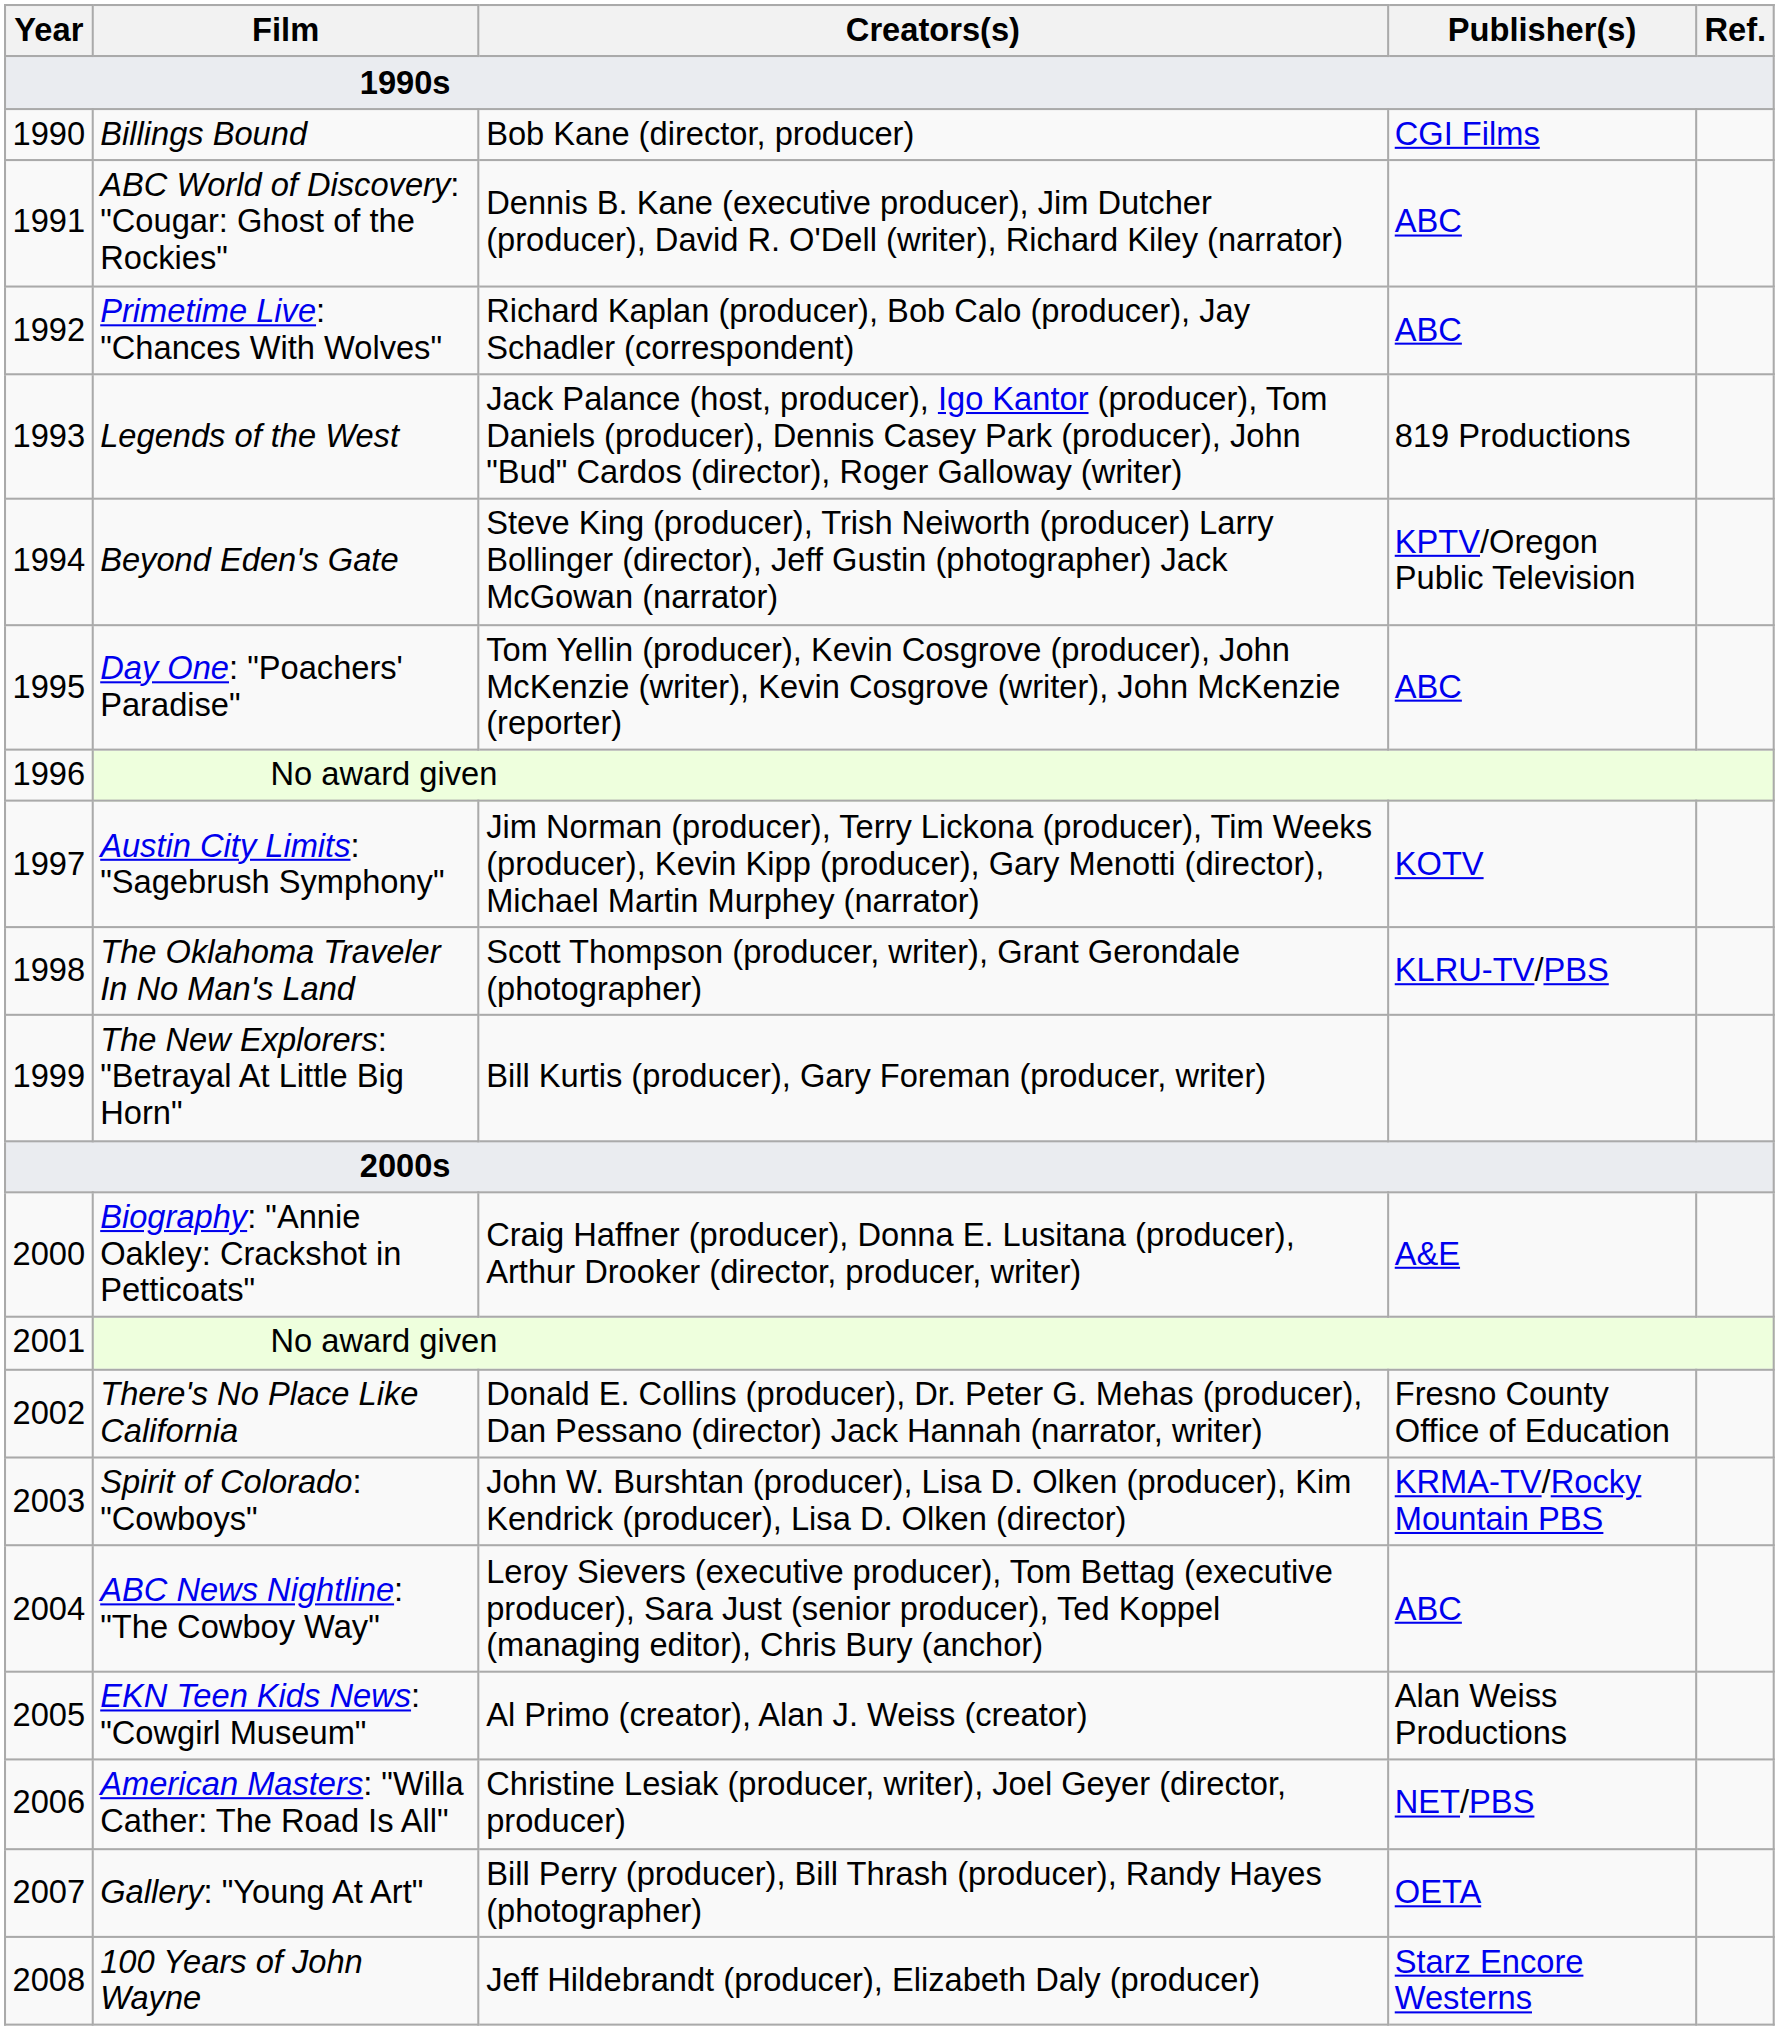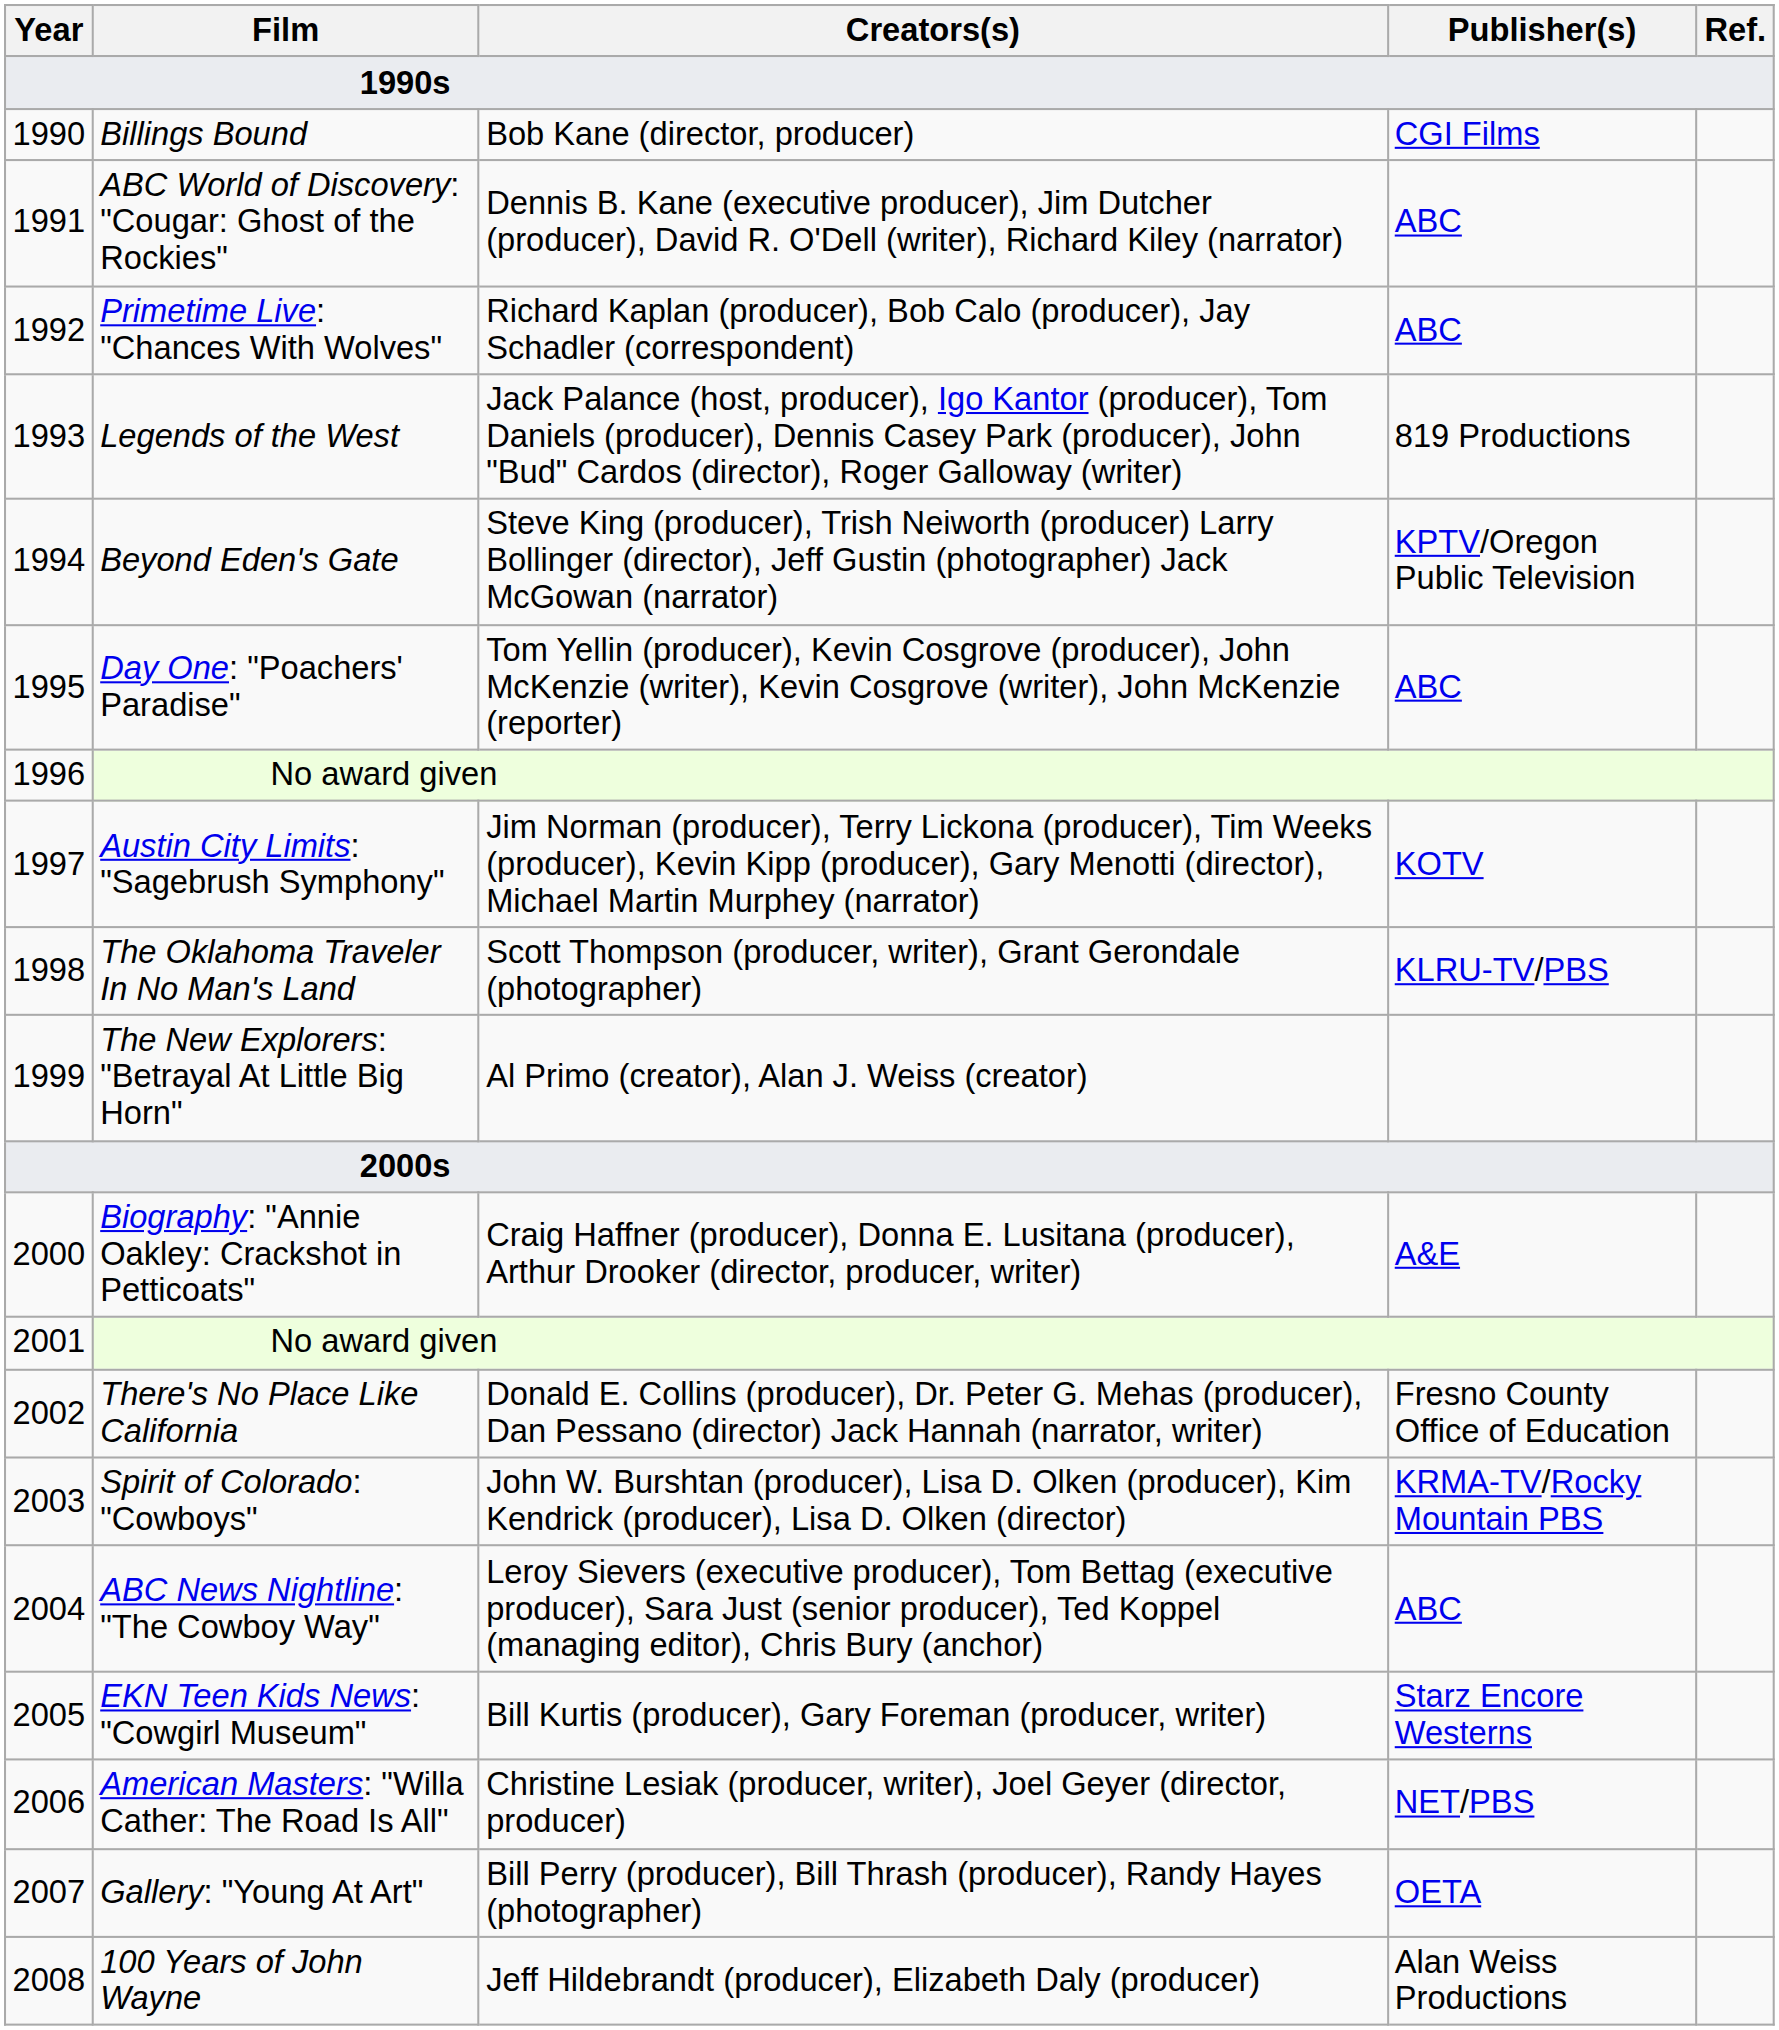The New Explorers: "Betrayal At Little Big Horn" | Creators(s): Bill Kurtis (producer), Gary Foreman (producer, writer) -> Al Primo (creator), Alan J. Weiss (creator)
EKN Teen Kids News: "Cowgirl Museum" | Creators(s): Al Primo (creator), Alan J. Weiss (creator) -> Bill Kurtis (producer), Gary Foreman (producer, writer)
EKN Teen Kids News: "Cowgirl Museum" | Publisher(s): Alan Weiss Productions -> Starz Encore Westerns
100 Years of John Wayne | Publisher(s): Starz Encore Westerns -> Alan Weiss Productions
